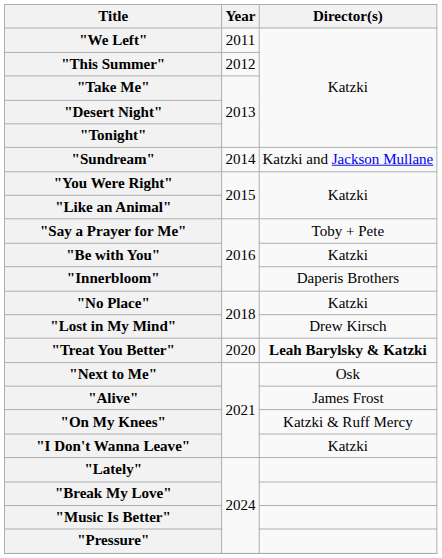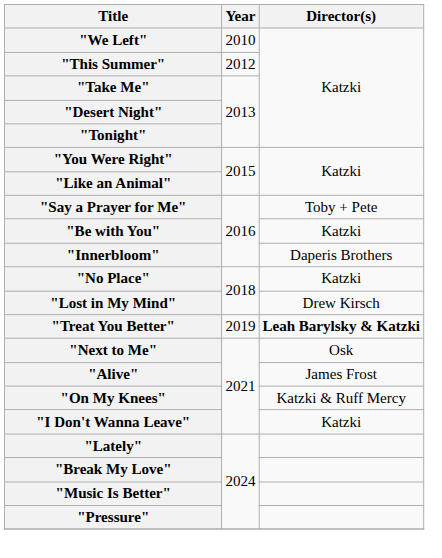"We Left" | Year: 2011 -> 2010
- row: "Sundream" | 2014 | Katzki and Jackson Mullane
"Treat You Better" | Year: 2020 -> 2019
